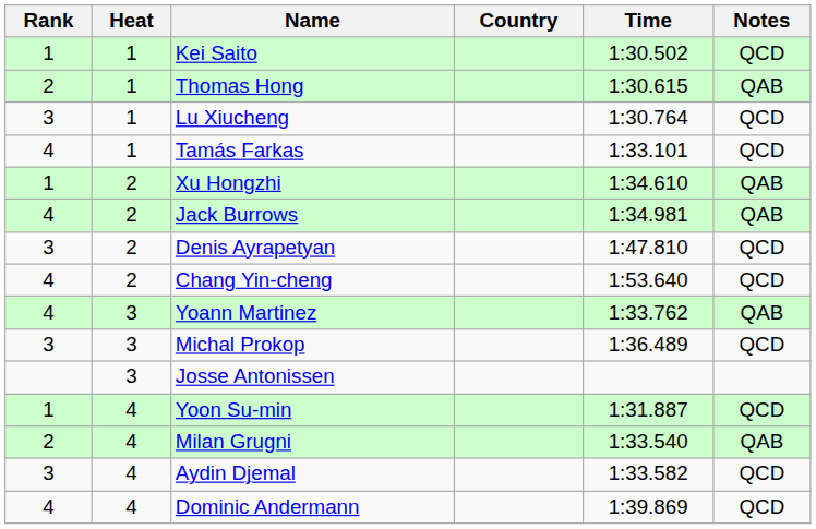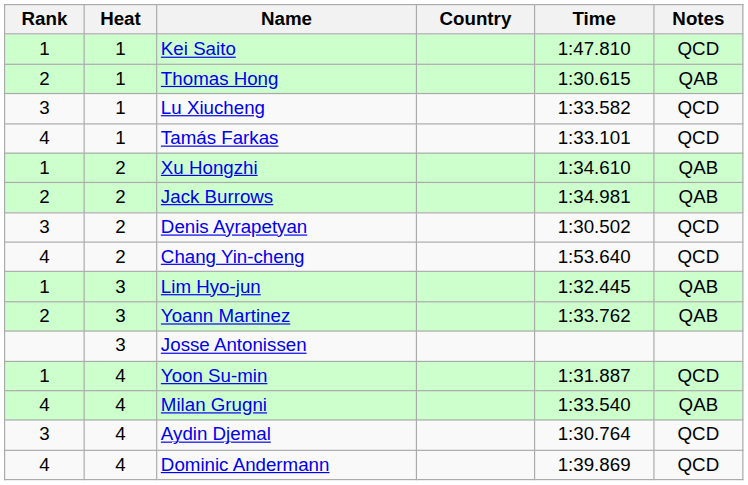Kei Saito | Time: 1:30.502 -> 1:47.810
Lu Xiucheng | Time: 1:30.764 -> 1:33.582
Jack Burrows | Rank: 4 -> 2
Denis Ayrapetyan | Time: 1:47.810 -> 1:30.502
+ row: 1 | 3 | Lim Hyo-jun | 1:32.445 | QAB
Yoann Martinez | Rank: 4 -> 2
- row: 3 | 3 | Michal Prokop | 1:36.489 | QCD
Milan Grugni | Rank: 2 -> 4
Aydin Djemal | Time: 1:33.582 -> 1:30.764
